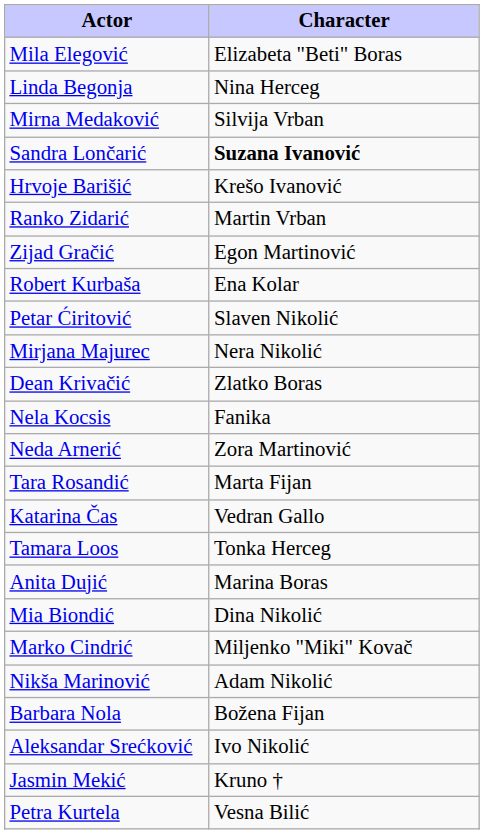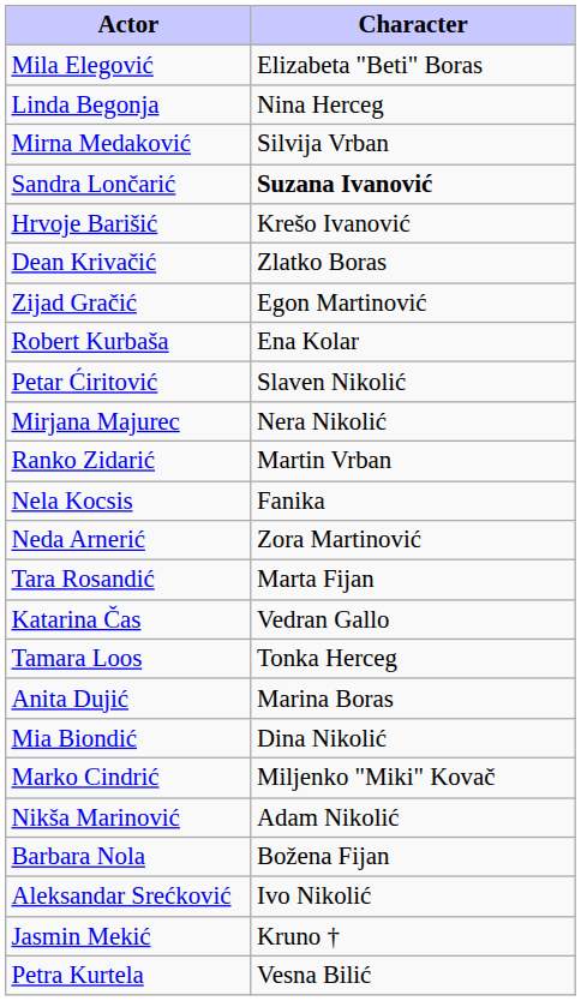rows swapped: Ranko Zidarić <-> Dean Krivačić
